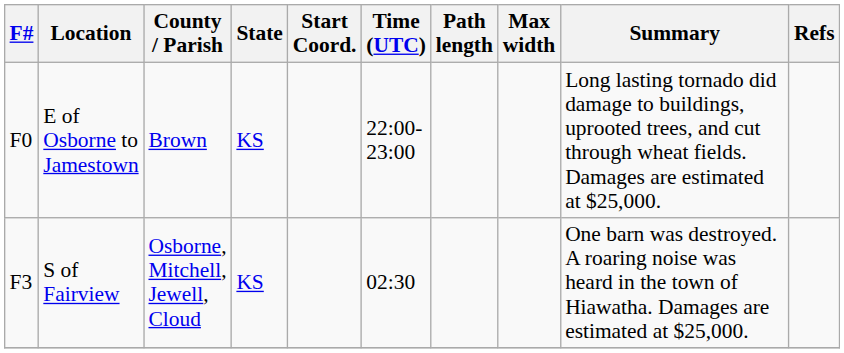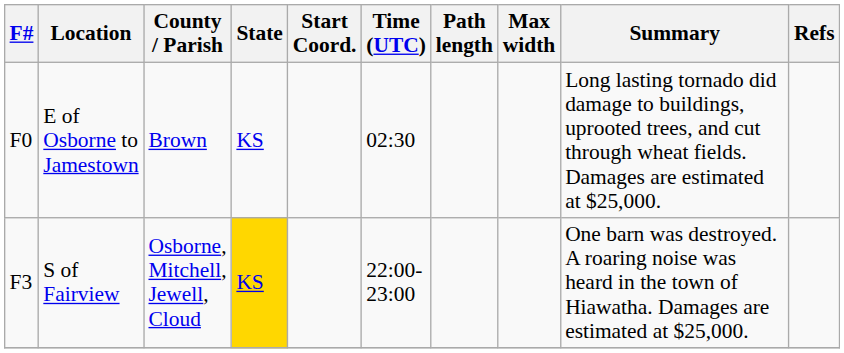E of Osborne to Jamestown | Time (UTC): 22:00-23:00 -> 02:30
S of Fairview | State: no background -> gold background
S of Fairview | Time (UTC): 02:30 -> 22:00-23:00
